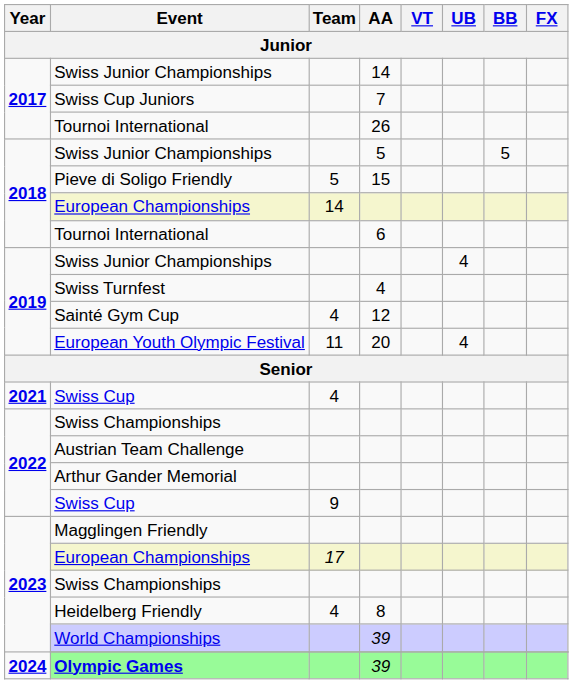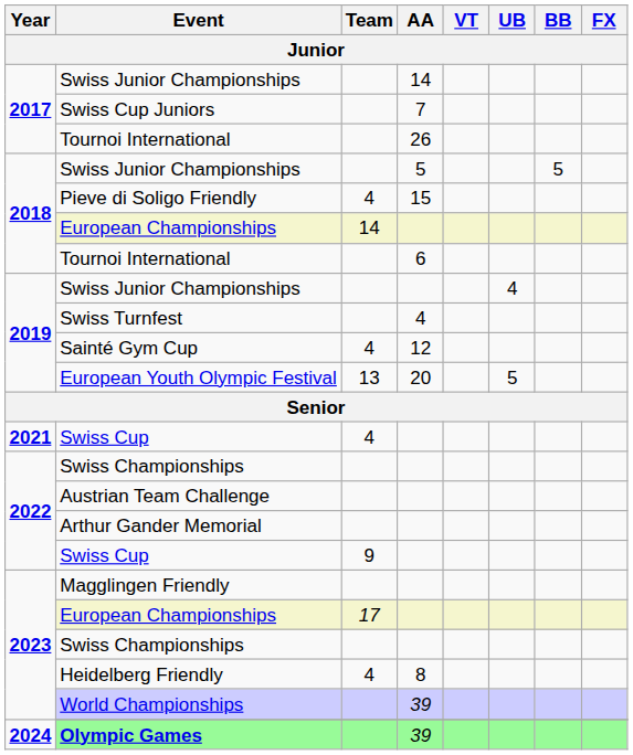Pieve di Soligo Friendly | Team: 5 -> 4
European Youth Olympic Festival | Team: 11 -> 13
European Youth Olympic Festival | UB: 4 -> 5
